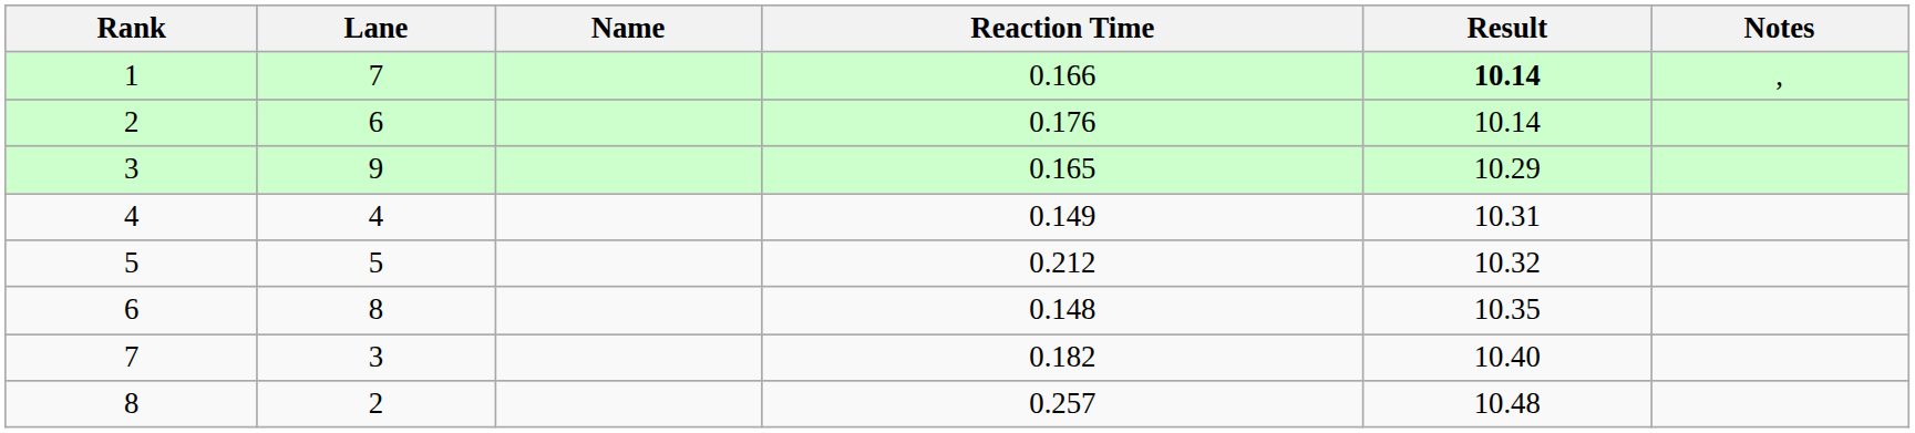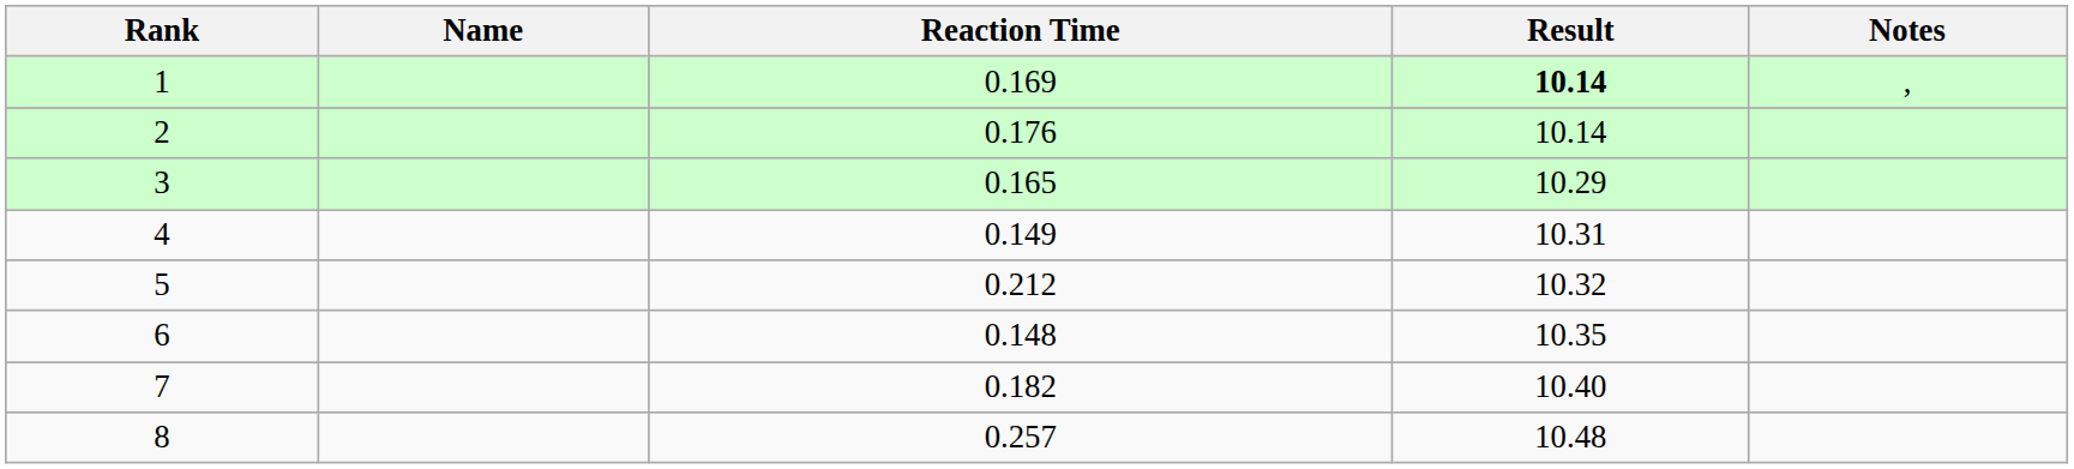- column: Lane | 7 | 6 | 9 | 4 | 5 | 8 | 3 | 2
1 | Reaction Time: 0.166 -> 0.169
